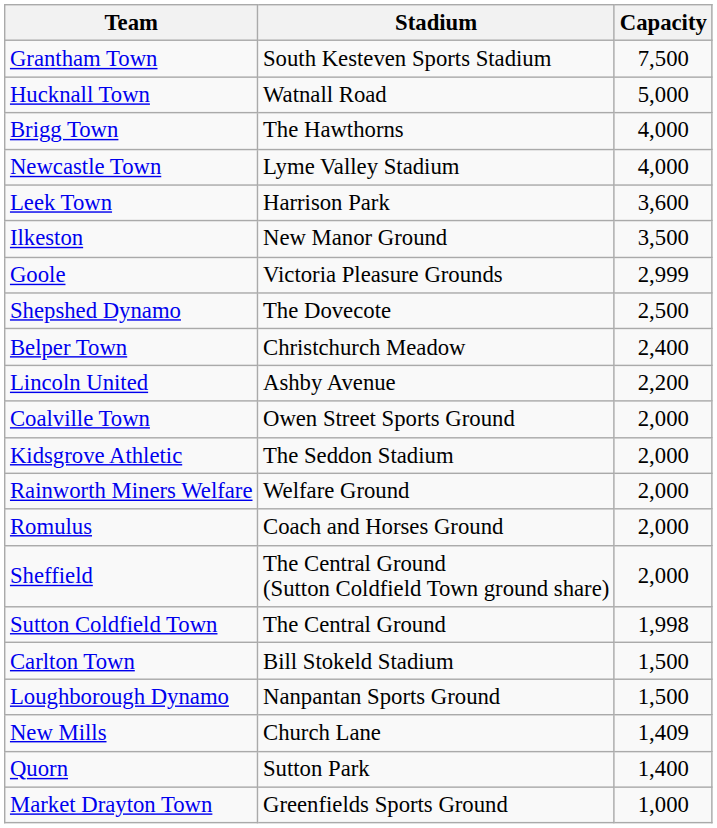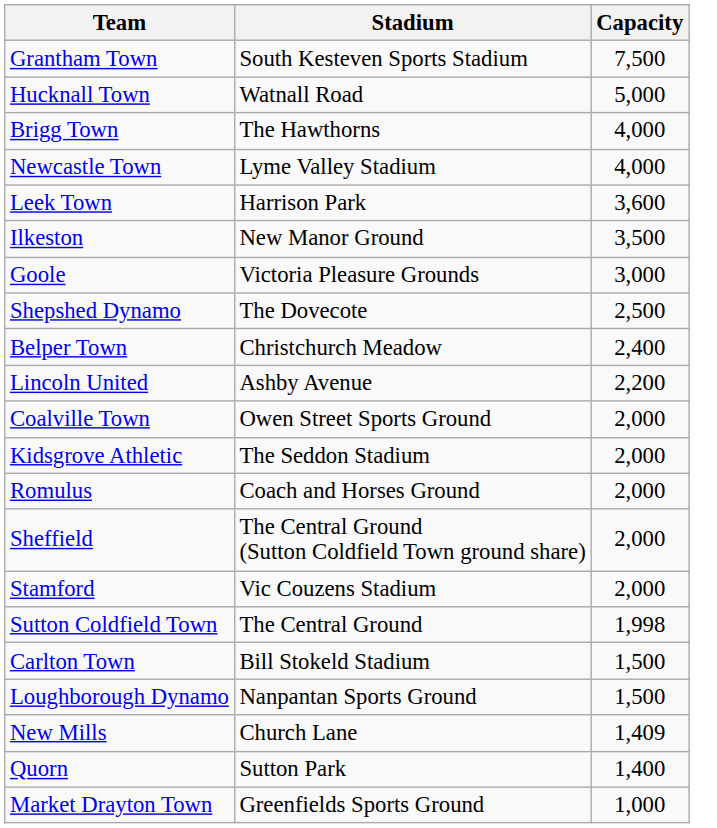Goole | Capacity: 2,999 -> 3,000
- row: Rainworth Miners Welfare | Welfare Ground | 2,000
+ row: Stamford | Vic Couzens Stadium | 2,000
